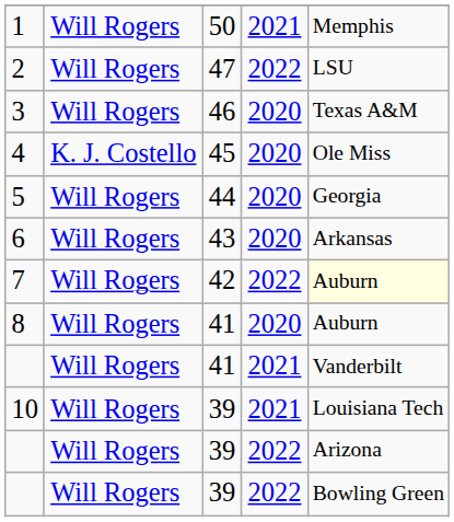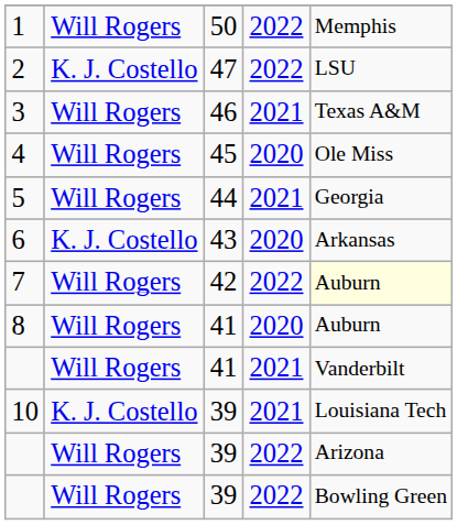1 | column 4: 2021 -> 2022
2 | column 2: Will Rogers -> K. J. Costello
3 | column 4: 2020 -> 2021
4 | column 2: K. J. Costello -> Will Rogers
5 | column 4: 2020 -> 2021
6 | column 2: Will Rogers -> K. J. Costello
10 | column 2: Will Rogers -> K. J. Costello
